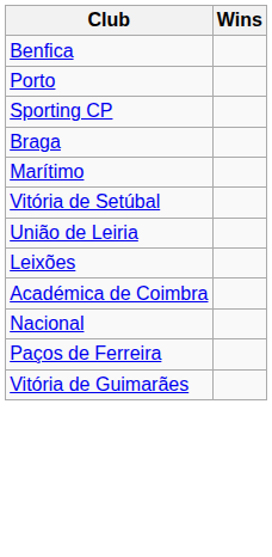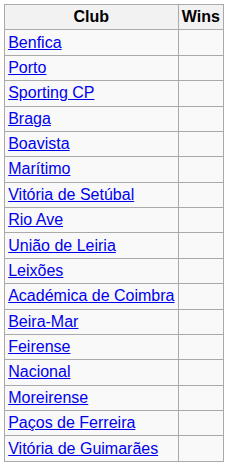+ row: Boavista
+ row: Rio Ave
+ row: Beira-Mar
+ row: Feirense
+ row: Moreirense
